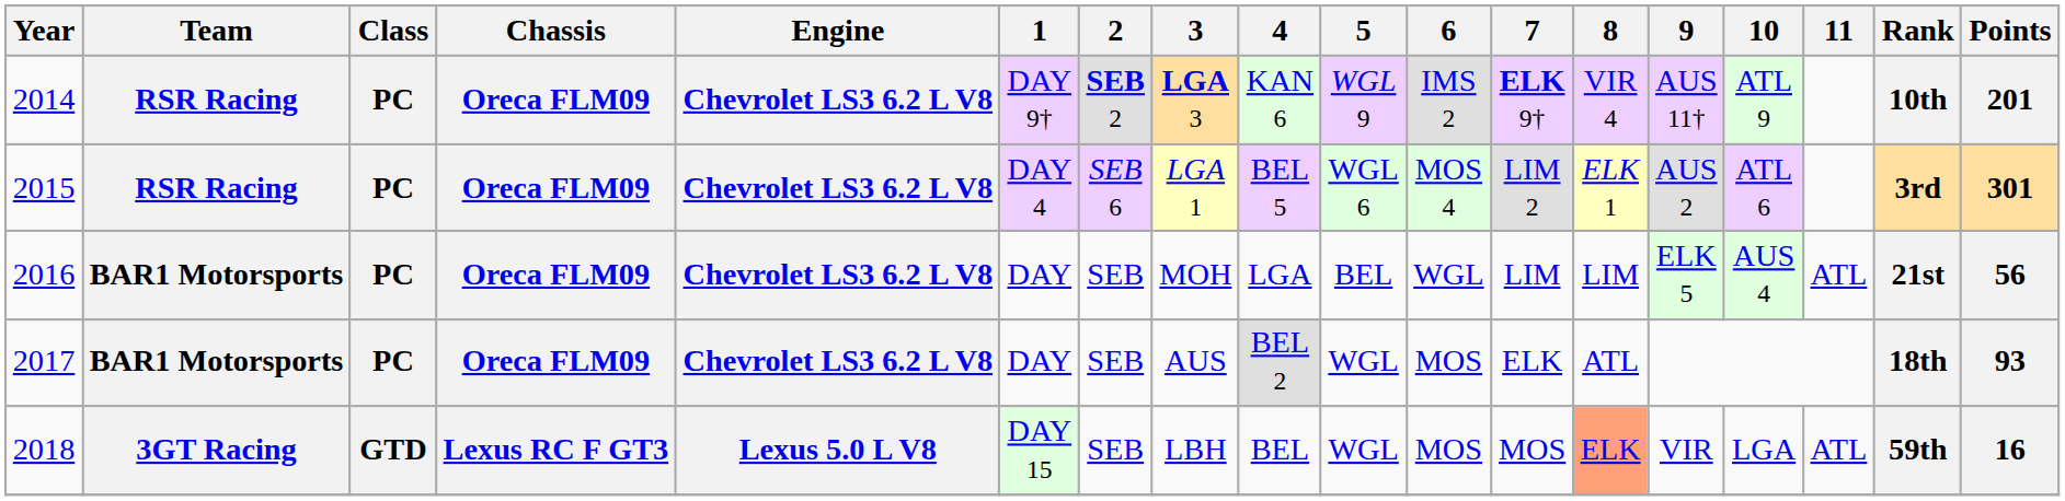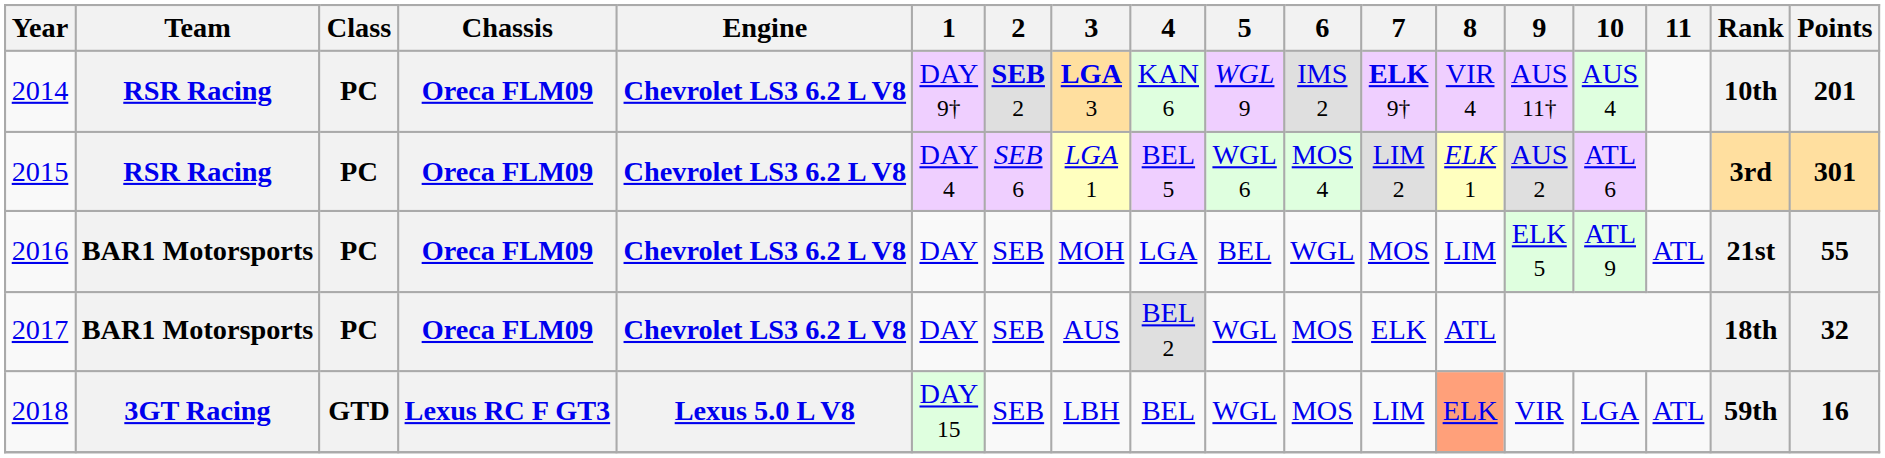2014 | 10: ATL 9 -> AUS 4
2016 | 7: LIM -> MOS
2016 | 10: AUS 4 -> ATL 9
2016 | Points: 56 -> 55
2017 | Points: 93 -> 32
2018 | 7: MOS -> LIM
